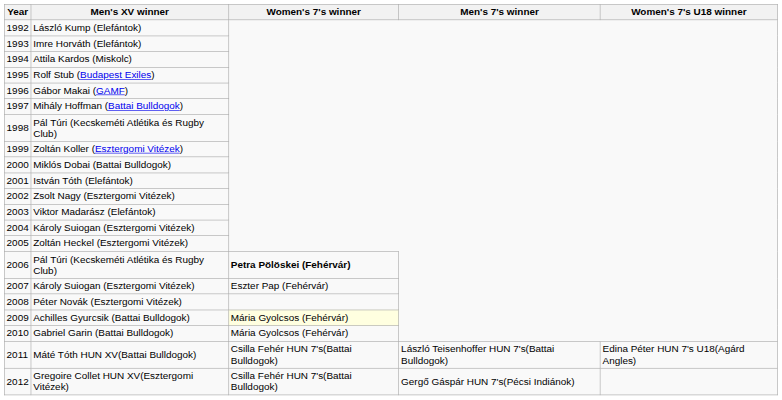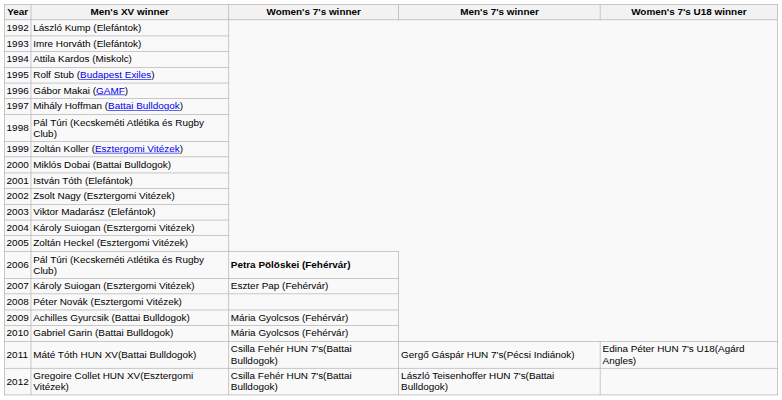Achilles Gyurcsik (Battai Bulldogok) | Women's 7's winner: lightyellow background -> no background
Máté Tóth HUN XV(Battai Bulldogok) | Men's 7's winner: László Teisenhoffer HUN 7's(Battai Bulldogok) -> Gergő Gáspár HUN 7's(Pécsi Indiánok)
Gregoire Collet HUN XV(Esztergomi Vitézek) | Men's 7's winner: Gergő Gáspár HUN 7's(Pécsi Indiánok) -> László Teisenhoffer HUN 7's(Battai Bulldogok)
